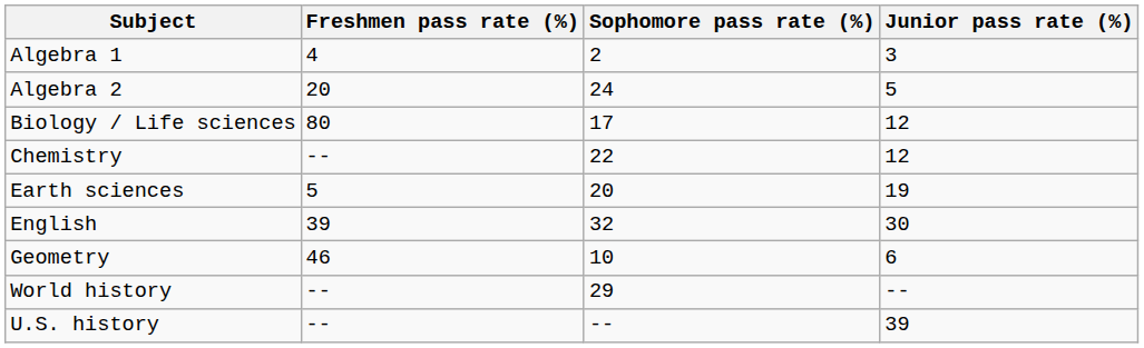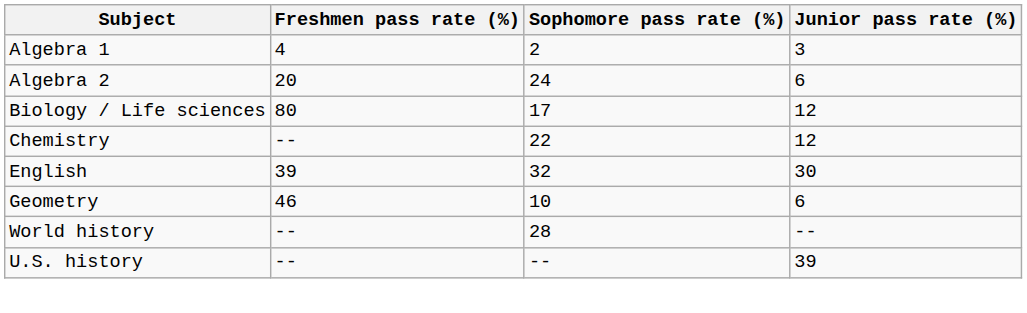Algebra 2 | Junior pass rate (%): 5 -> 6
- row: Earth sciences | 5 | 20 | 19
World history | Sophomore pass rate (%): 29 -> 28
